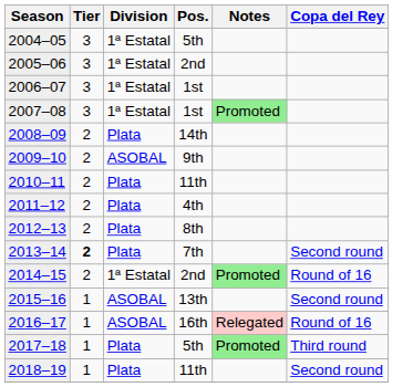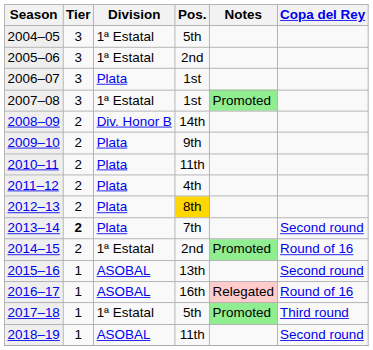2006–07 | Division: 1ª Estatal -> Plata
2008–09 | Division: Plata -> Div. Honor B
2009–10 | Division: ASOBAL -> Plata
2012–13 | Pos.: no background -> gold background
2017–18 | Division: Plata -> 1ª Estatal
2018–19 | Division: Plata -> ASOBAL
